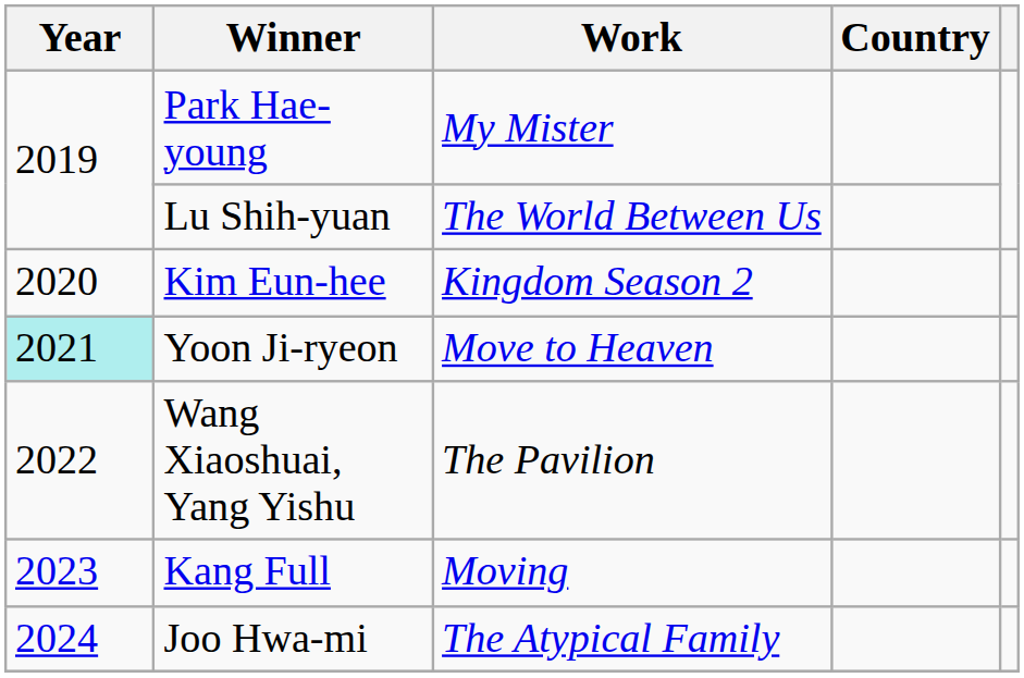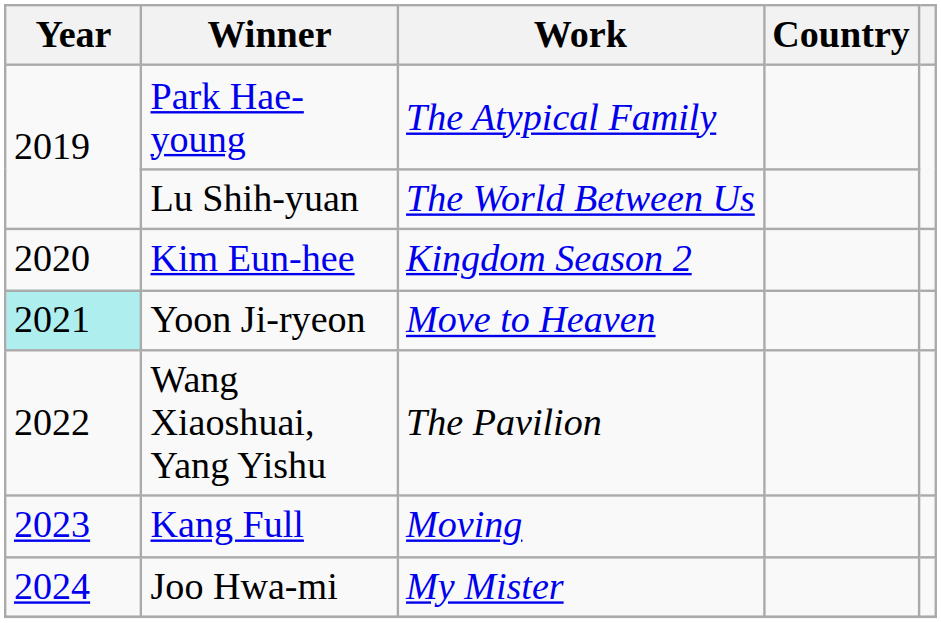Park Hae-young | Work: My Mister -> The Atypical Family
Joo Hwa-mi | Work: The Atypical Family -> My Mister
